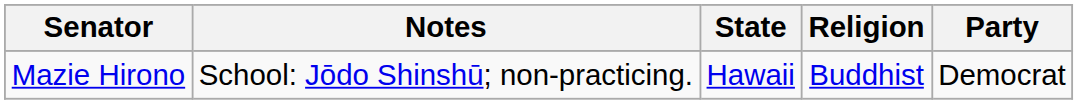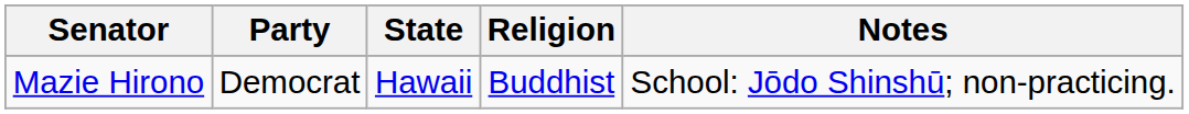columns swapped: Party <-> Notes
